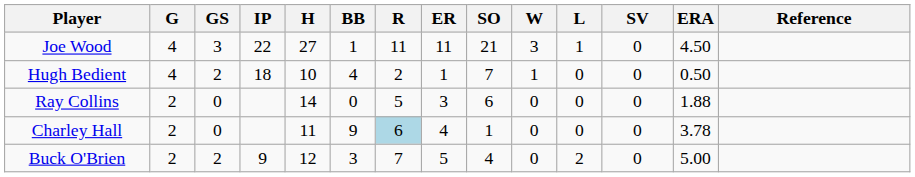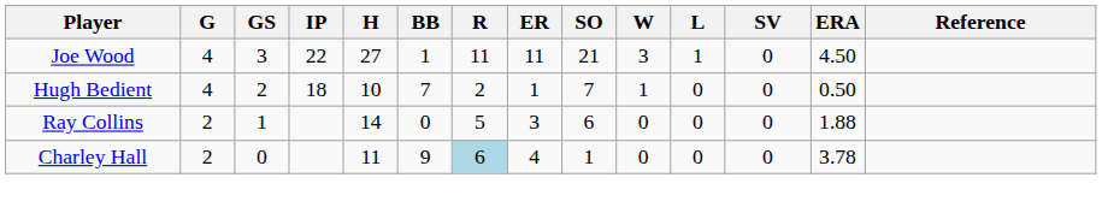Hugh Bedient | BB: 4 -> 7
Ray Collins | GS: 0 -> 1
- row: Buck O'Brien | 2 | 2 | 9 | 12 | 3 | 7 | 5 | 4 | 0 | 2 | 0 | 5.00
